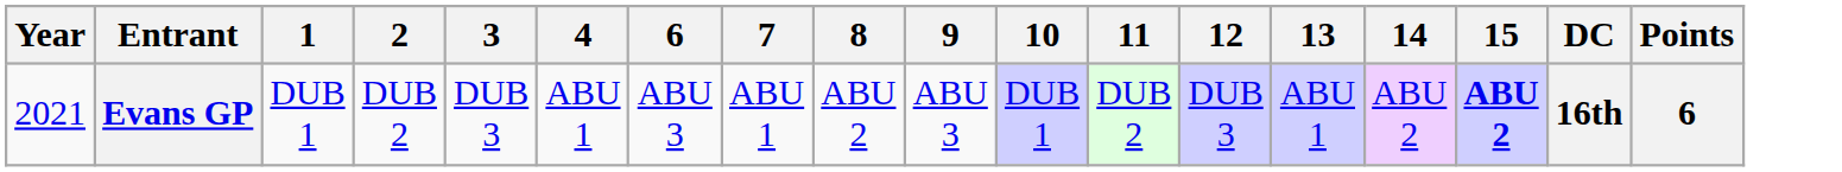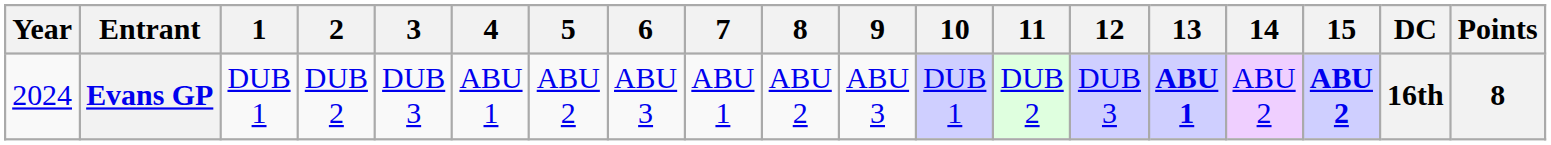+ column: 5 | ABU 2
Evans GP | Year: 2021 -> 2024
Evans GP | 13: normal -> bold
Evans GP | Points: 6 -> 8
